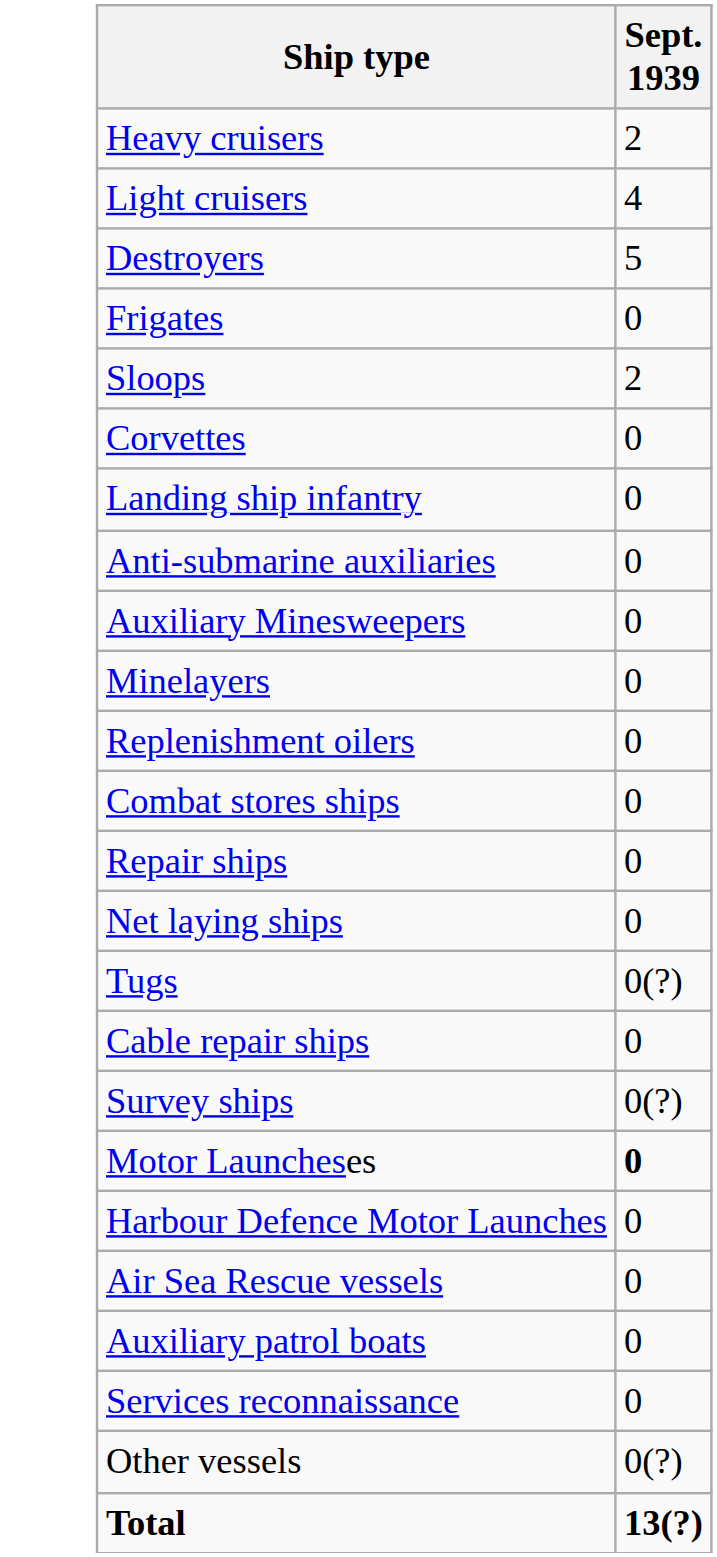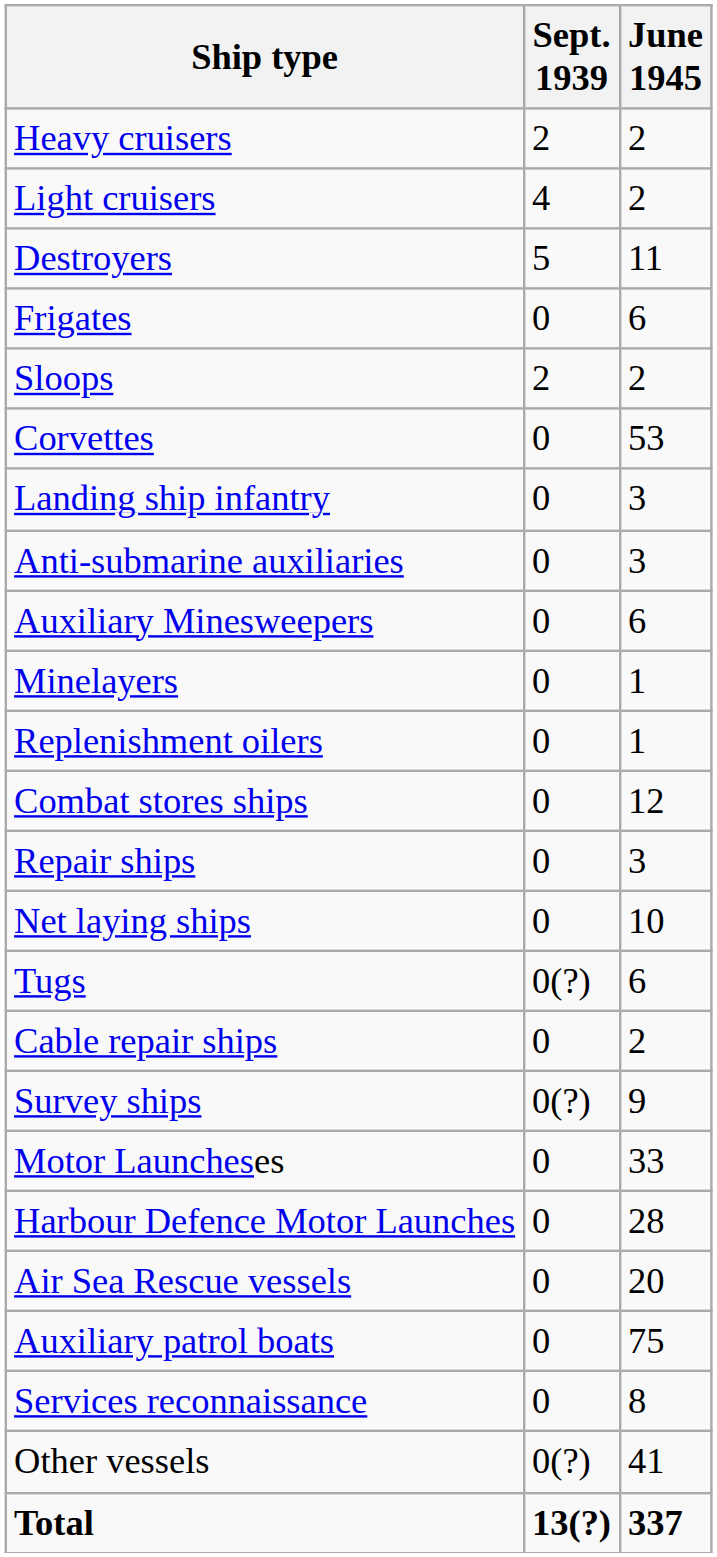+ column: June 1945 | 2 | 2 | 11 | 6 | 2 | 53 | 3 | 3 | 6 | 1 | 1 | 12 | 3 | 10 | 6 | 2 | 9 | 33 | 28 | 20 | 75 | 8 | 41 | 337
Motor Launcheses | Sept. 1939: bold -> normal
